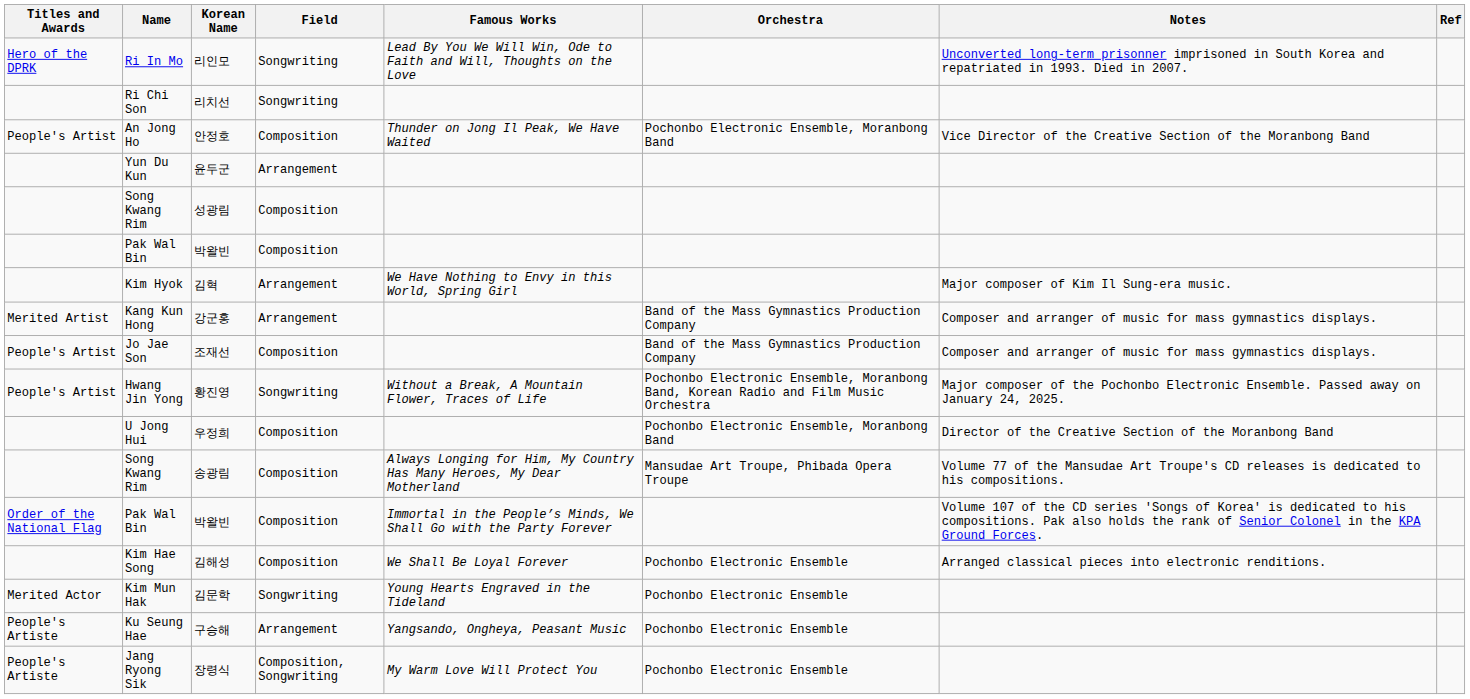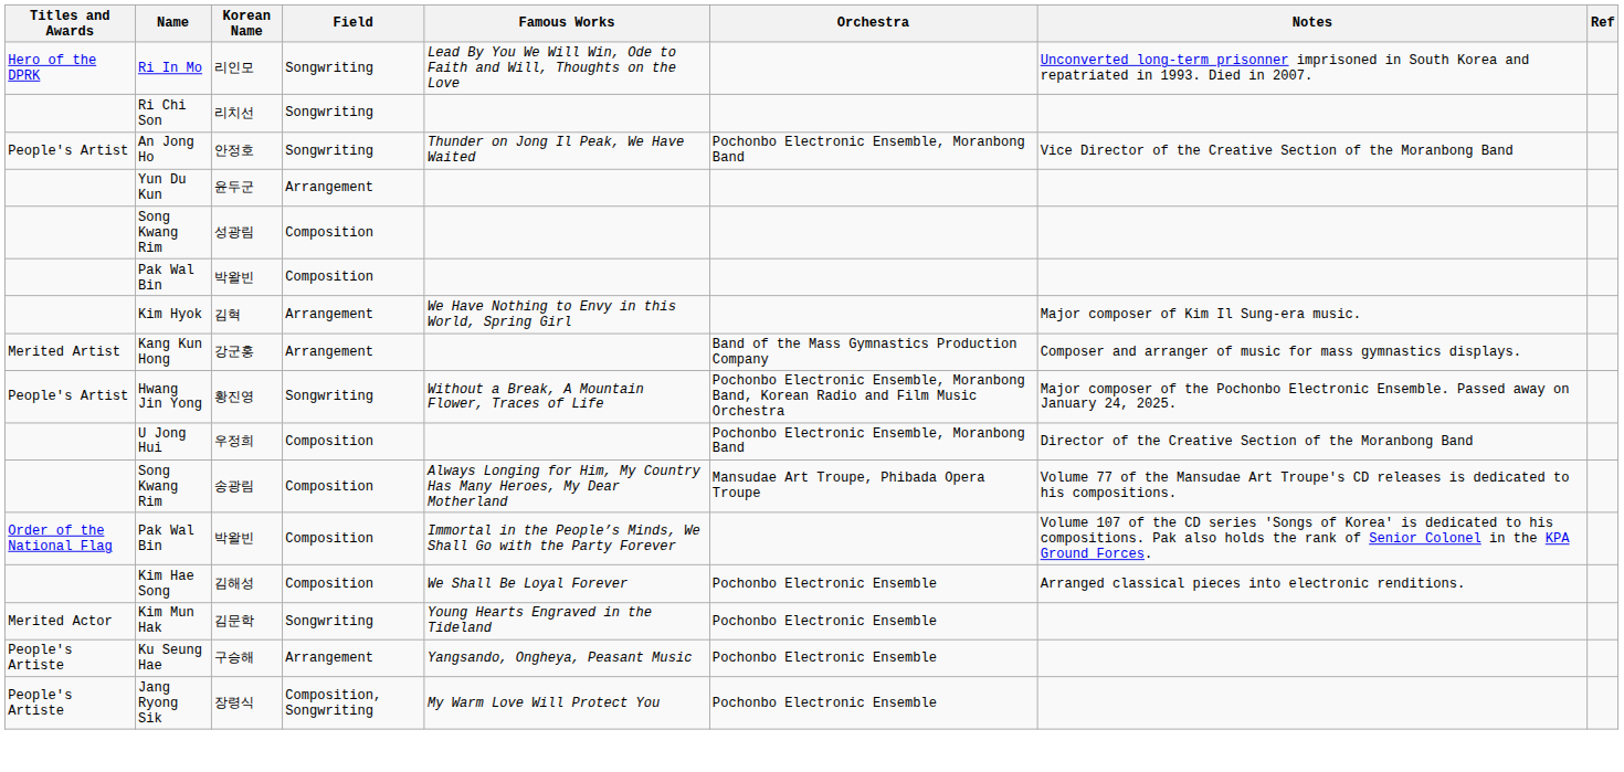안정호 | Field: Composition -> Songwriting
- row: People's Artist | Jo Jae Son | 조재선 | Composition | Band of the Mass Gymnastics Production Company | Composer and arranger of music for mass gymnastics displays.
